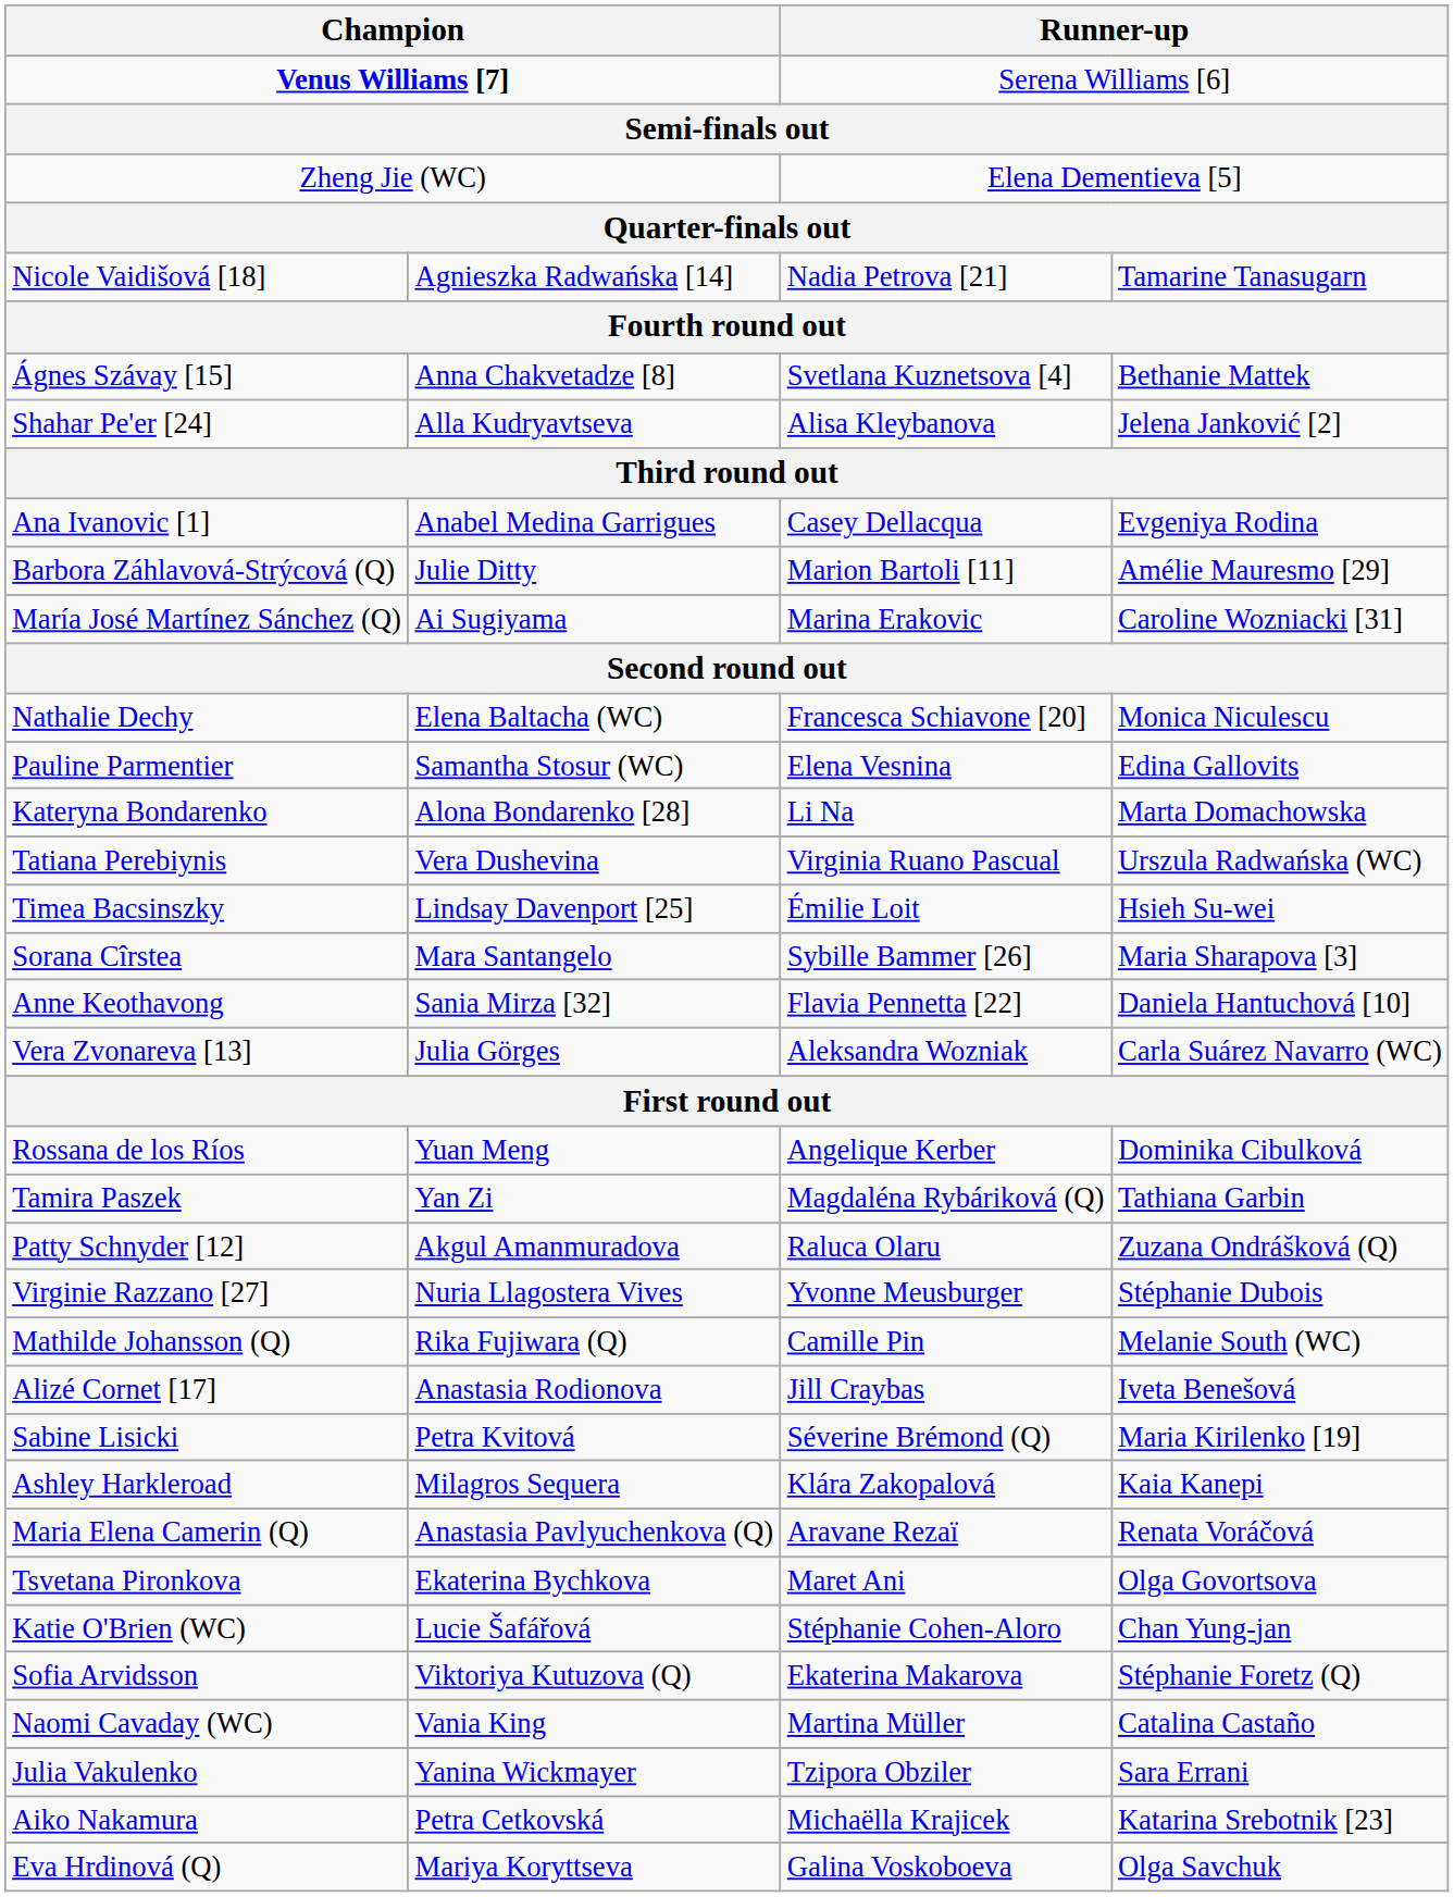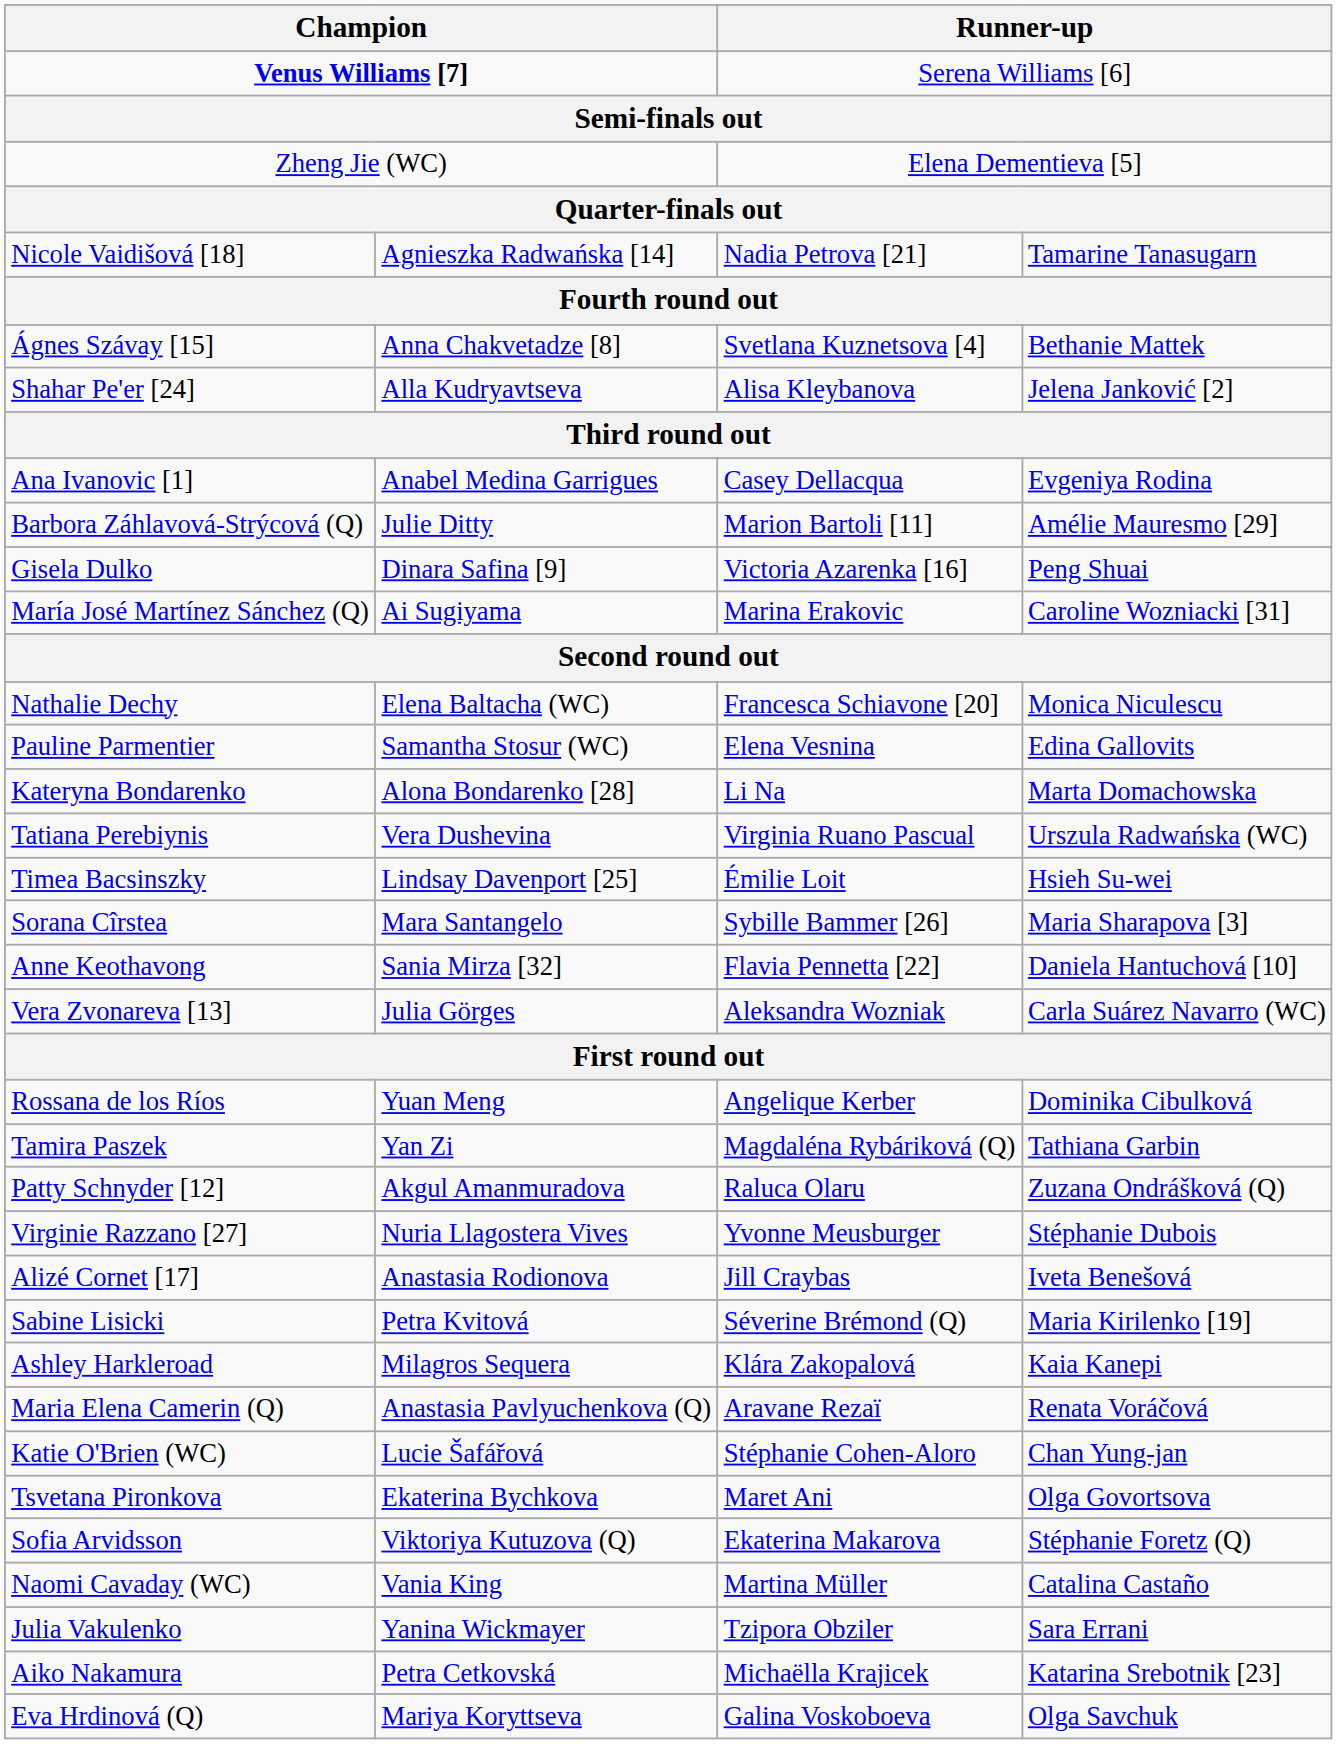+ row: Gisela Dulko | Dinara Safina [9] | Victoria Azarenka [16] | Peng Shuai
- row: Mathilde Johansson (Q) | Rika Fujiwara (Q) | Camille Pin | Melanie South (WC)
rows swapped: Katie O'Brien (WC) <-> Tsvetana Pironkova
